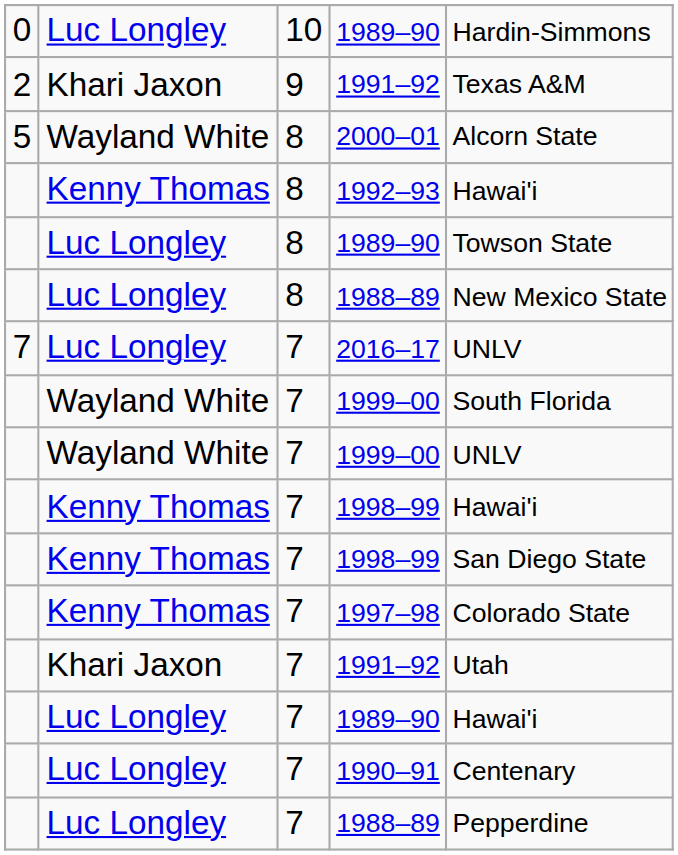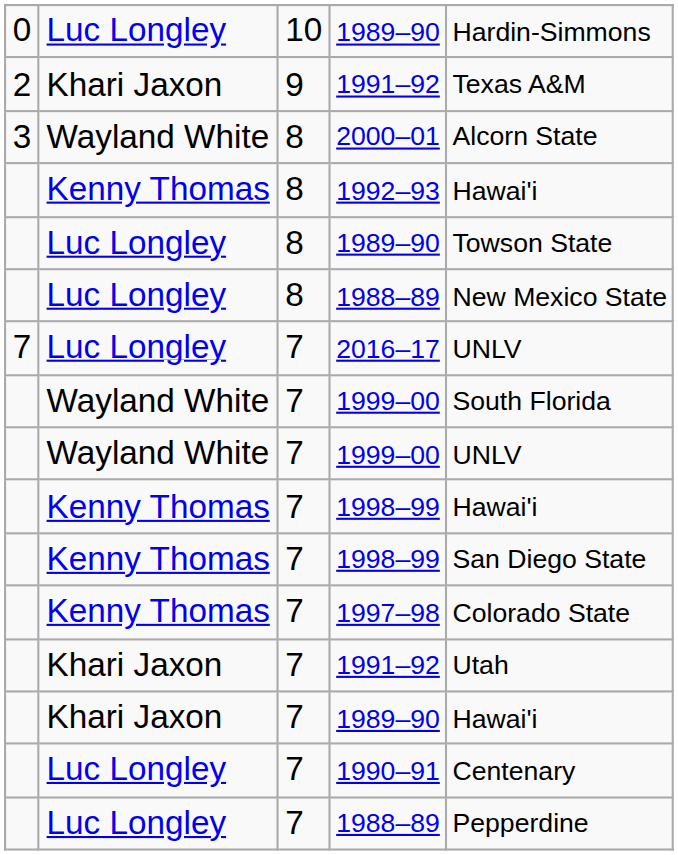2000–01 | column 1: 5 -> 3
7 / 1989–90 | column 2: Luc Longley -> Khari Jaxon
